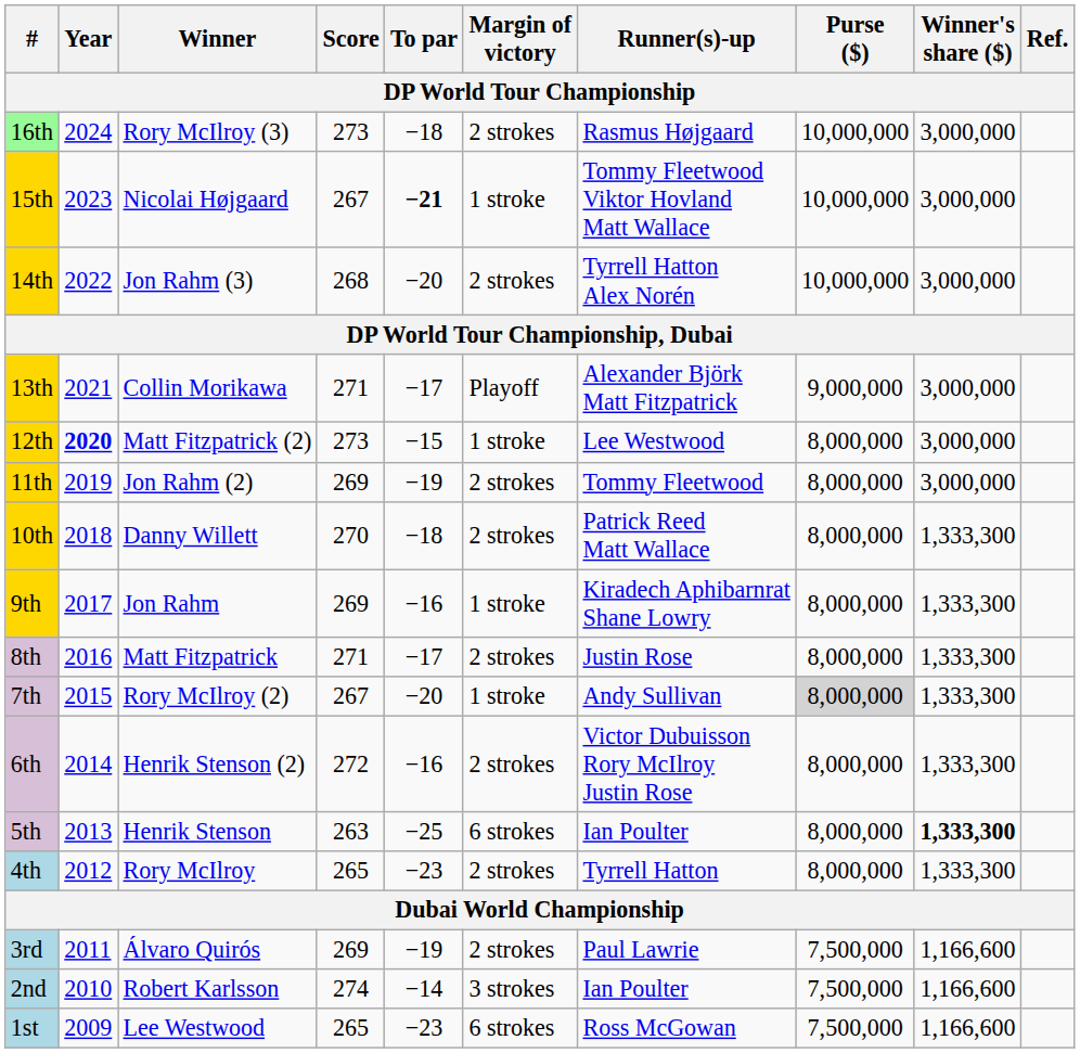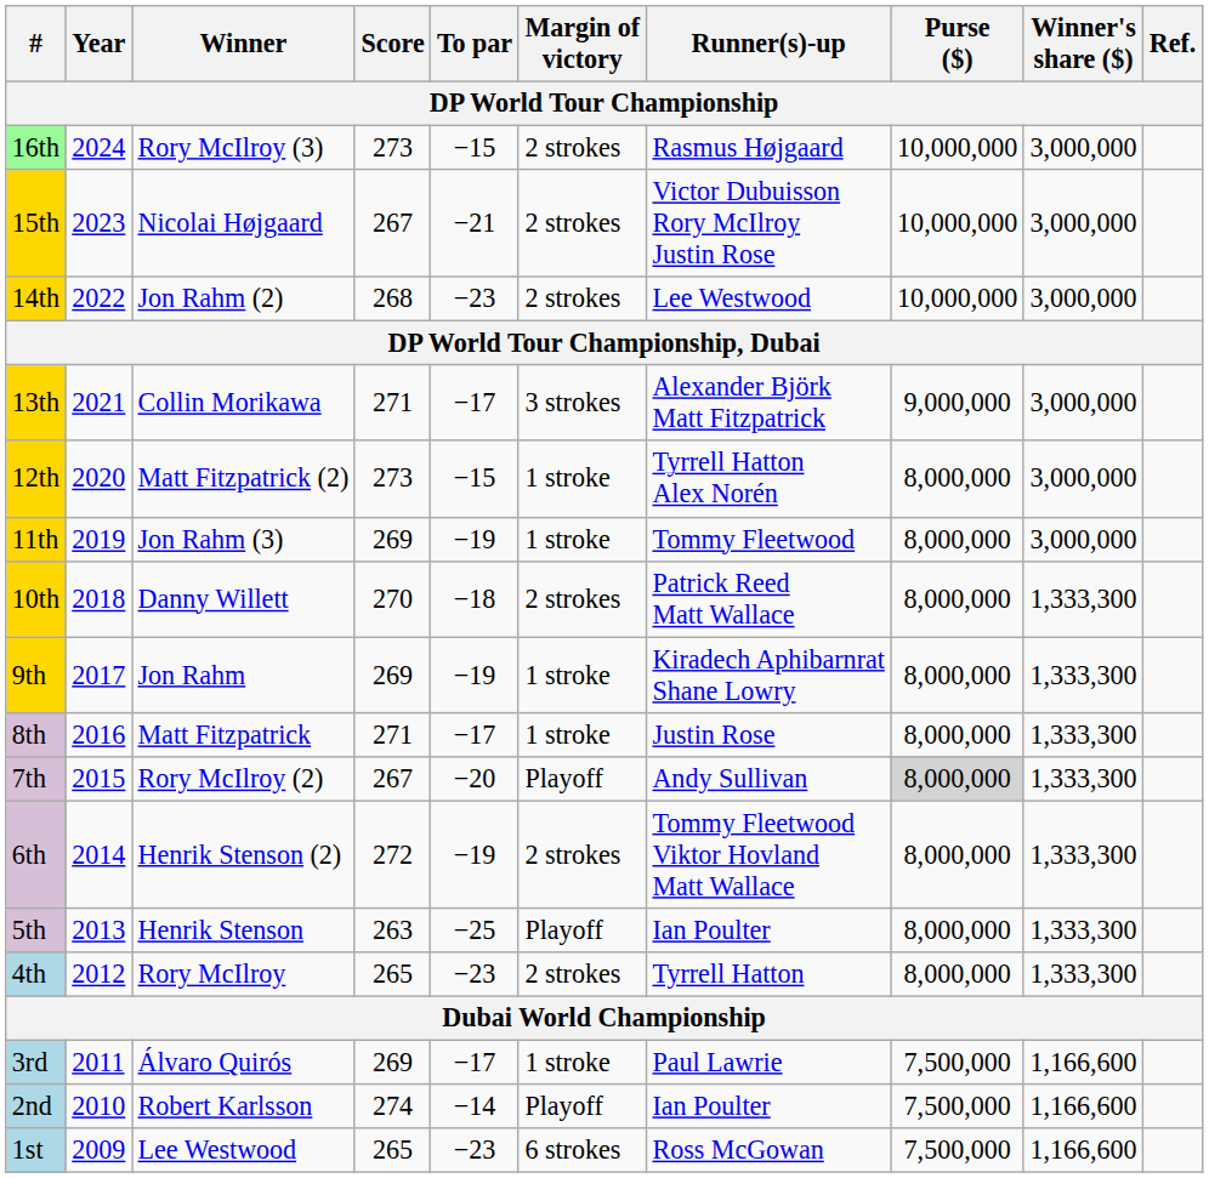16th | To par: −18 -> −15
15th | To par: bold -> normal
15th | Margin of victory: 1 stroke -> 2 strokes
15th | Runner(s)-up: Tommy Fleetwood Viktor Hovland Matt Wallace -> Victor Dubuisson Rory McIlroy Justin Rose
14th | Winner: Jon Rahm (3) -> Jon Rahm (2)
14th | To par: −20 -> −23
14th | Runner(s)-up: Tyrrell Hatton Alex Norén -> Lee Westwood
13th | Margin of victory: Playoff -> 3 strokes
12th | Year: bold -> normal
12th | Runner(s)-up: Lee Westwood -> Tyrrell Hatton Alex Norén
11th | Winner: Jon Rahm (2) -> Jon Rahm (3)
11th | Margin of victory: 2 strokes -> 1 stroke
9th | To par: −16 -> −19
8th | Margin of victory: 2 strokes -> 1 stroke
7th | Margin of victory: 1 stroke -> Playoff
6th | To par: −16 -> −19
6th | Runner(s)-up: Victor Dubuisson Rory McIlroy Justin Rose -> Tommy Fleetwood Viktor Hovland Matt Wallace
5th | Margin of victory: 6 strokes -> Playoff
5th | Winner's share ($): bold -> normal
3rd | To par: −19 -> −17
3rd | Margin of victory: 2 strokes -> 1 stroke
2nd | Margin of victory: 3 strokes -> Playoff
